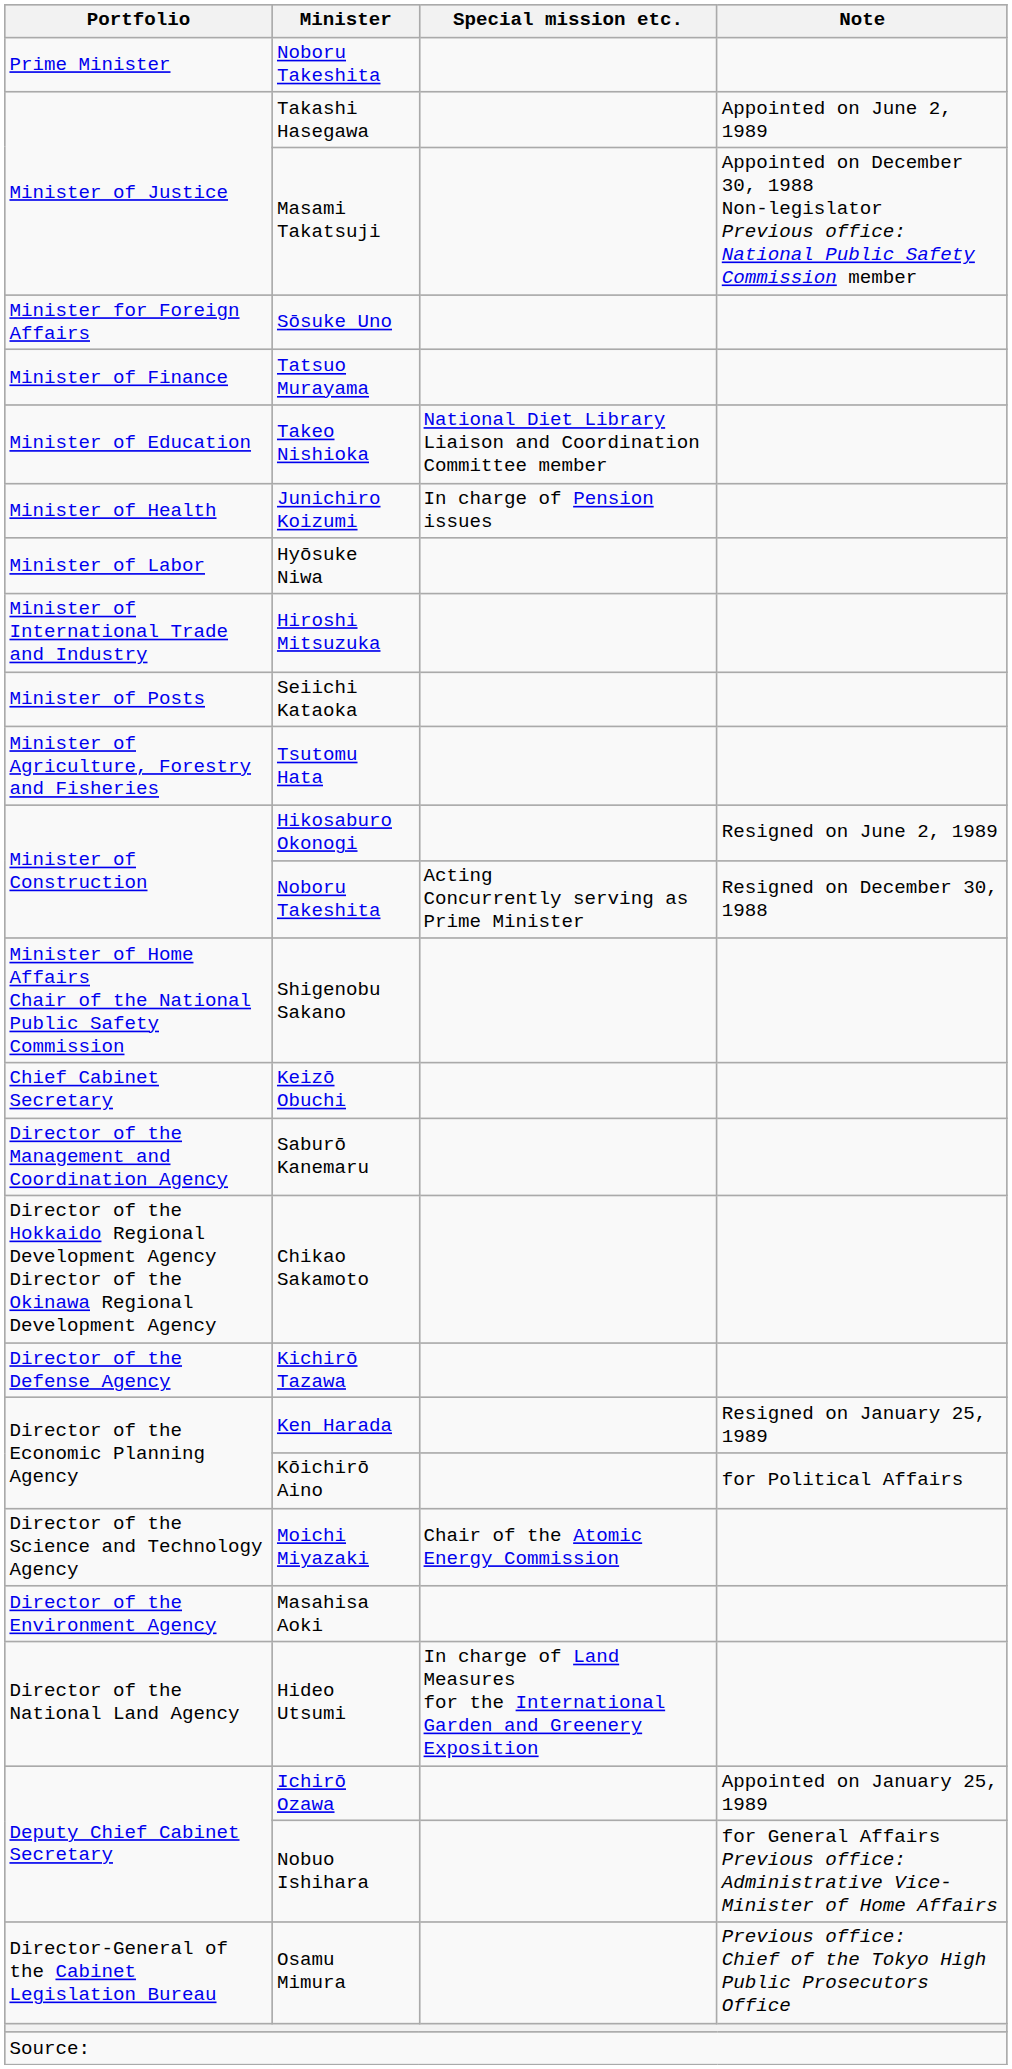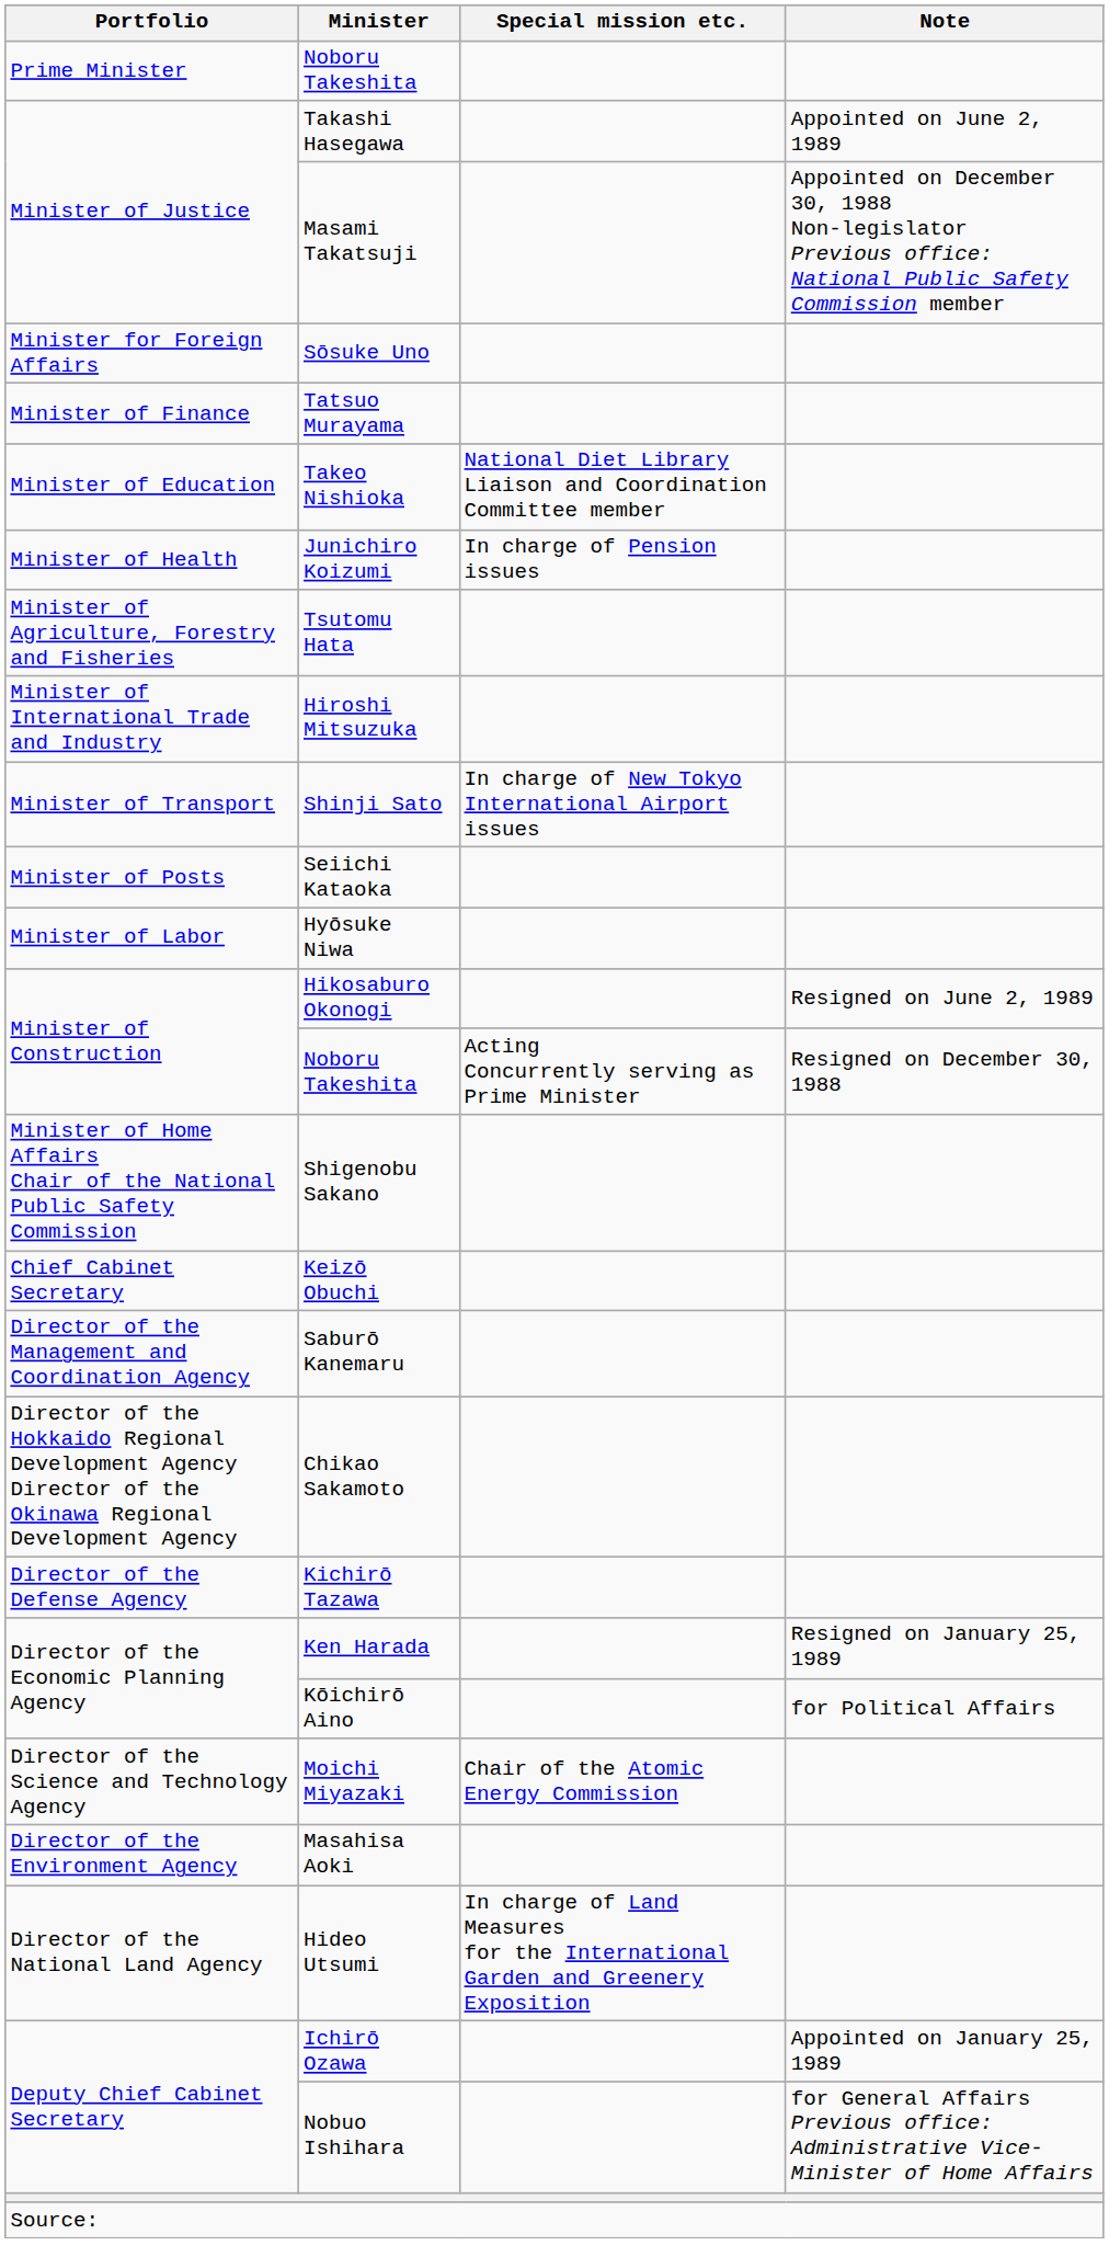rows swapped: Tsutomu Hata <-> Hyōsuke Niwa
+ row: Minister of Transport | Shinji Sato | In charge of New Tokyo International Airport issues
- row: Director-General of the Cabinet Legislation Bureau | Osamu Mimura | Previous office: Chief of the Tokyo High Public Prosecutors Office
